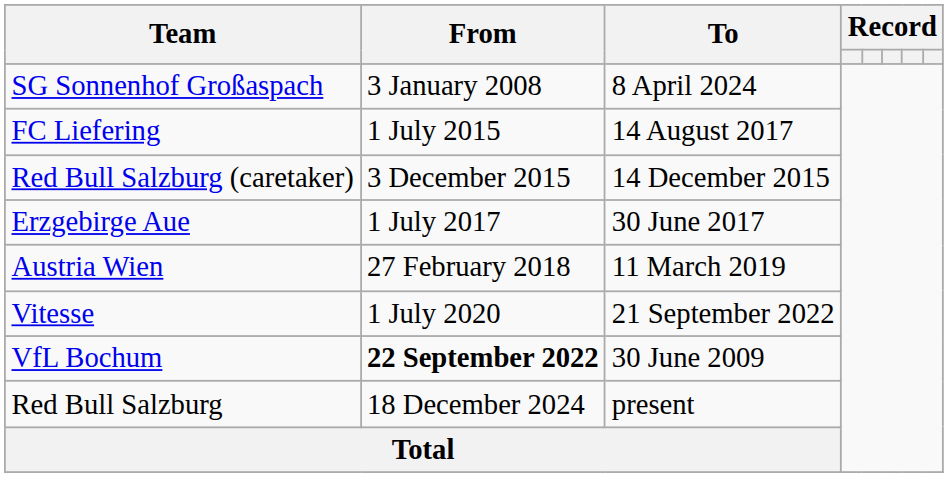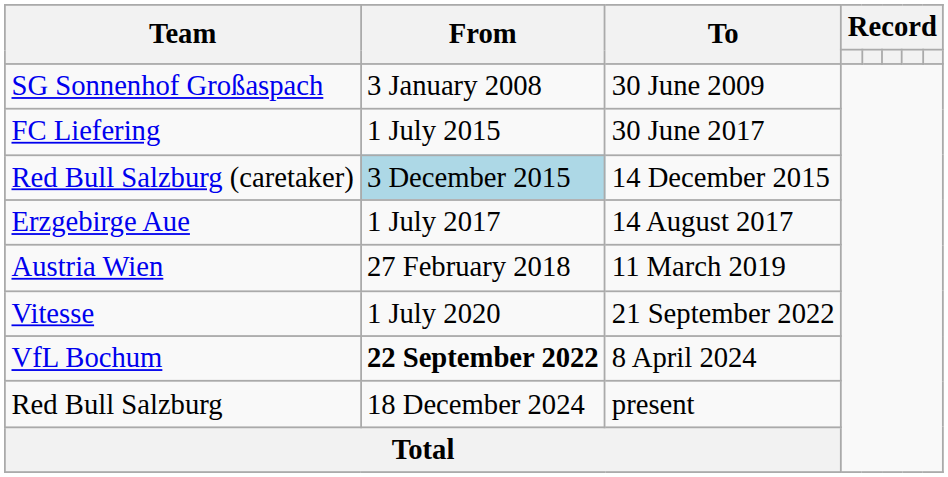SG Sonnenhof Großaspach | To: 8 April 2024 -> 30 June 2009
FC Liefering | To: 14 August 2017 -> 30 June 2017
Red Bull Salzburg (caretaker) | From: no background -> lightblue background
Erzgebirge Aue | To: 30 June 2017 -> 14 August 2017
VfL Bochum | To: 30 June 2009 -> 8 April 2024
